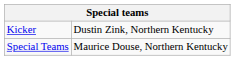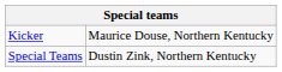Kicker | column 2: Dustin Zink, Northern Kentucky -> Maurice Douse, Northern Kentucky
Special Teams | column 2: Maurice Douse, Northern Kentucky -> Dustin Zink, Northern Kentucky
